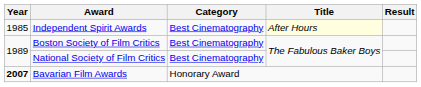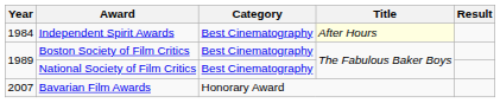Independent Spirit Awards | Year: 1985 -> 1984
Bavarian Film Awards | Year: bold -> normal
